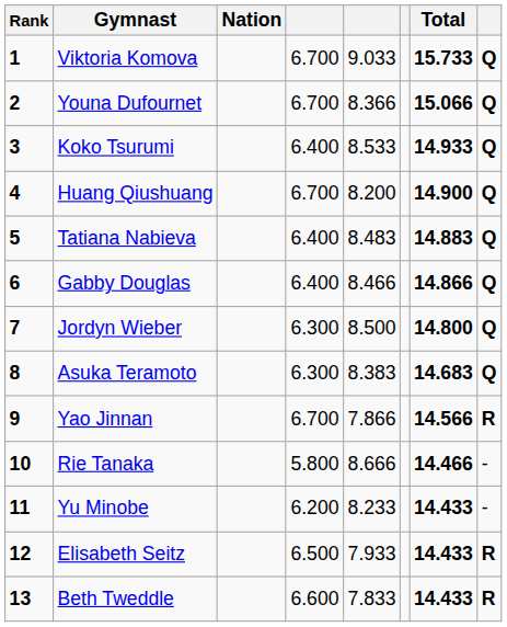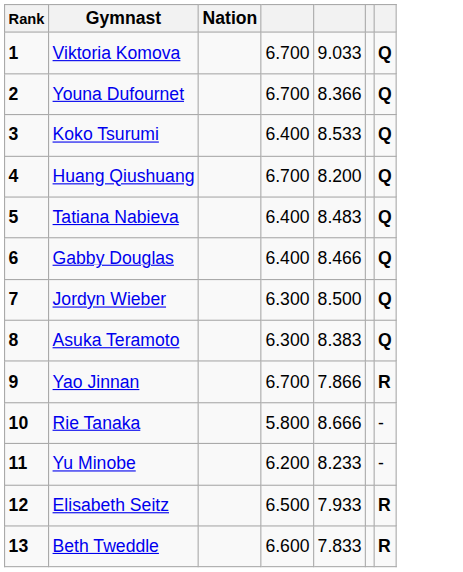- column: Total | 15.733 | 15.066 | 14.933 | 14.900 | 14.883 | 14.866 | 14.800 | 14.683 | 14.566 | 14.466 | 14.433 | 14.433 | 14.433
